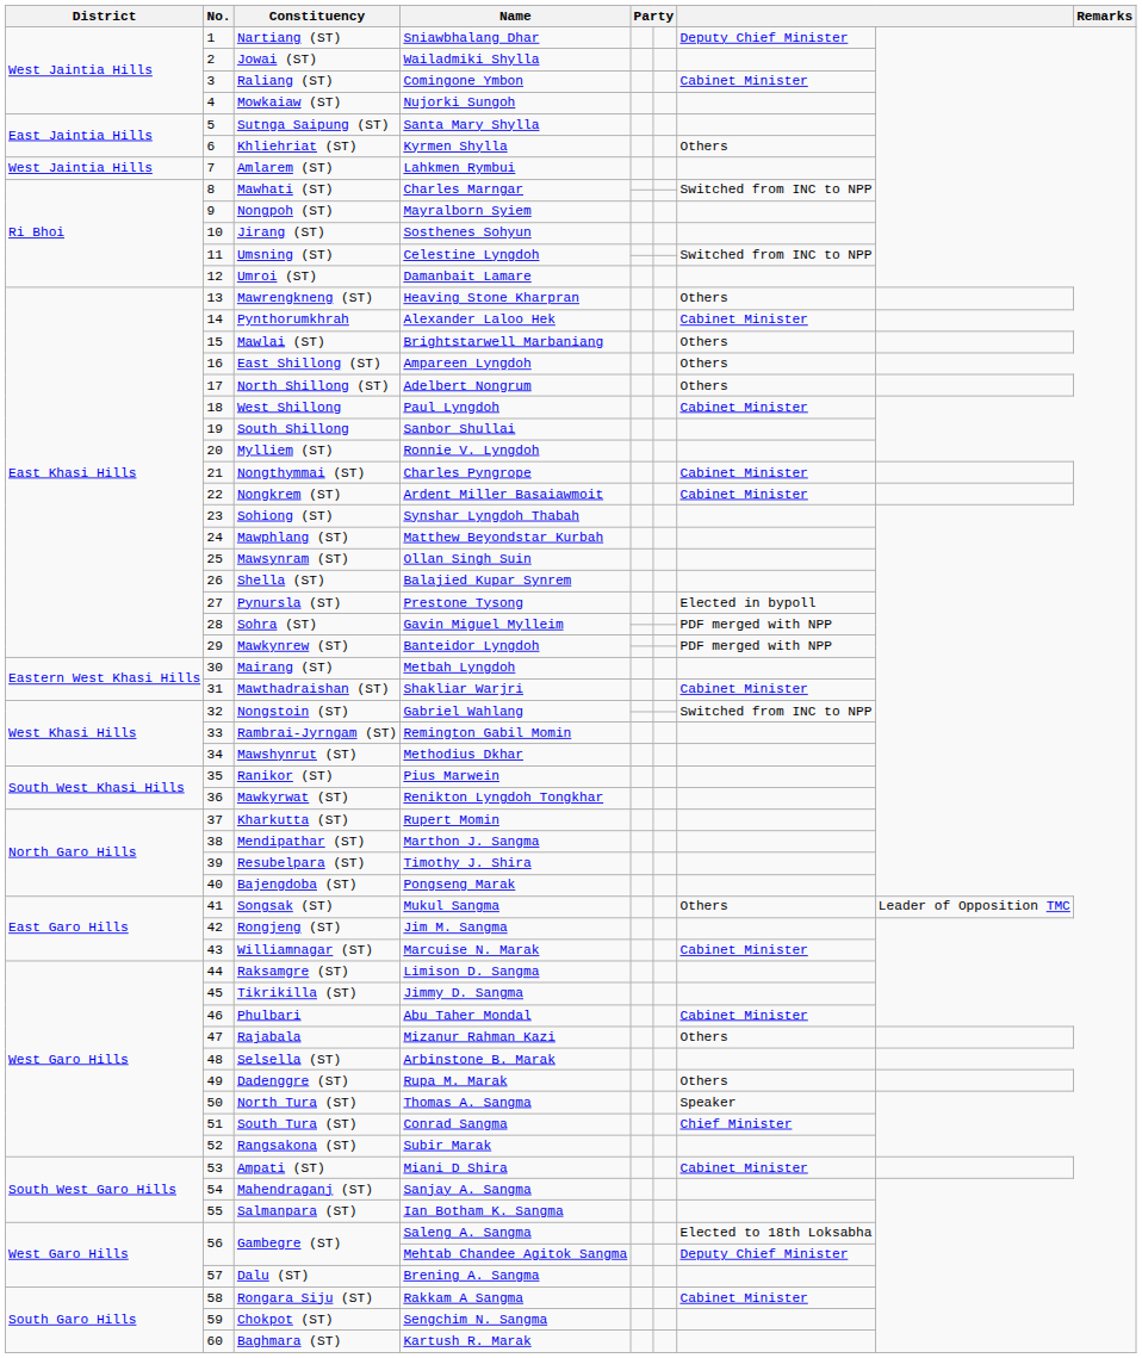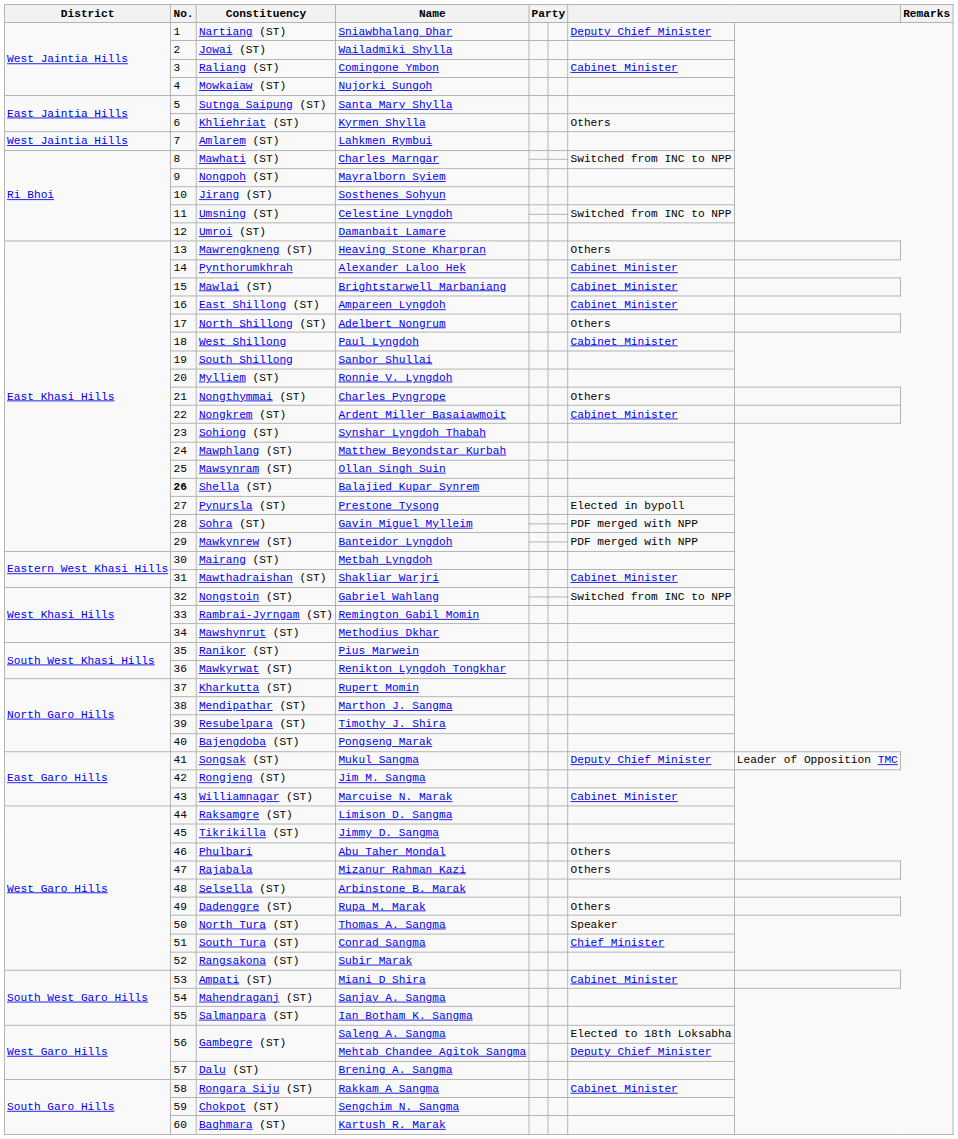Brightstarwell Marbaniang | column 7: Others -> Cabinet Minister
Ampareen Lyngdoh | column 7: Others -> Cabinet Minister
Charles Pyngrope | column 7: Cabinet Minister -> Others
Balajied Kupar Synrem | No.: normal -> bold
Mukul Sangma | column 7: Others -> Deputy Chief Minister
Abu Taher Mondal | column 7: Cabinet Minister -> Others
